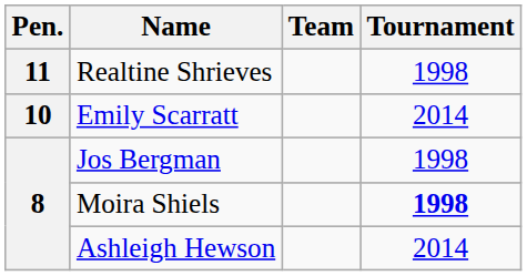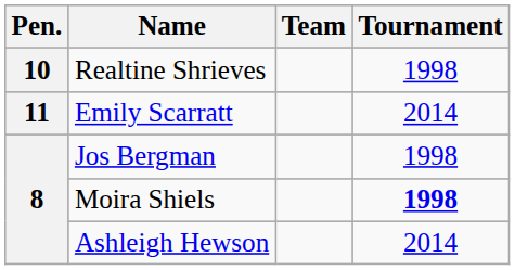Realtine Shrieves | Pen.: 11 -> 10
Emily Scarratt | Pen.: 10 -> 11
